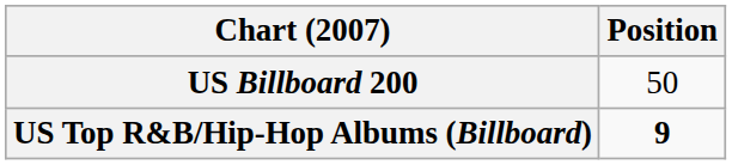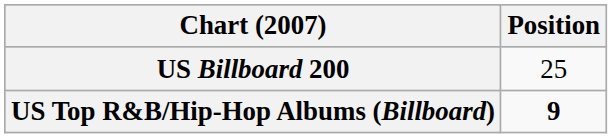US Billboard 200 | Position: 50 -> 25
